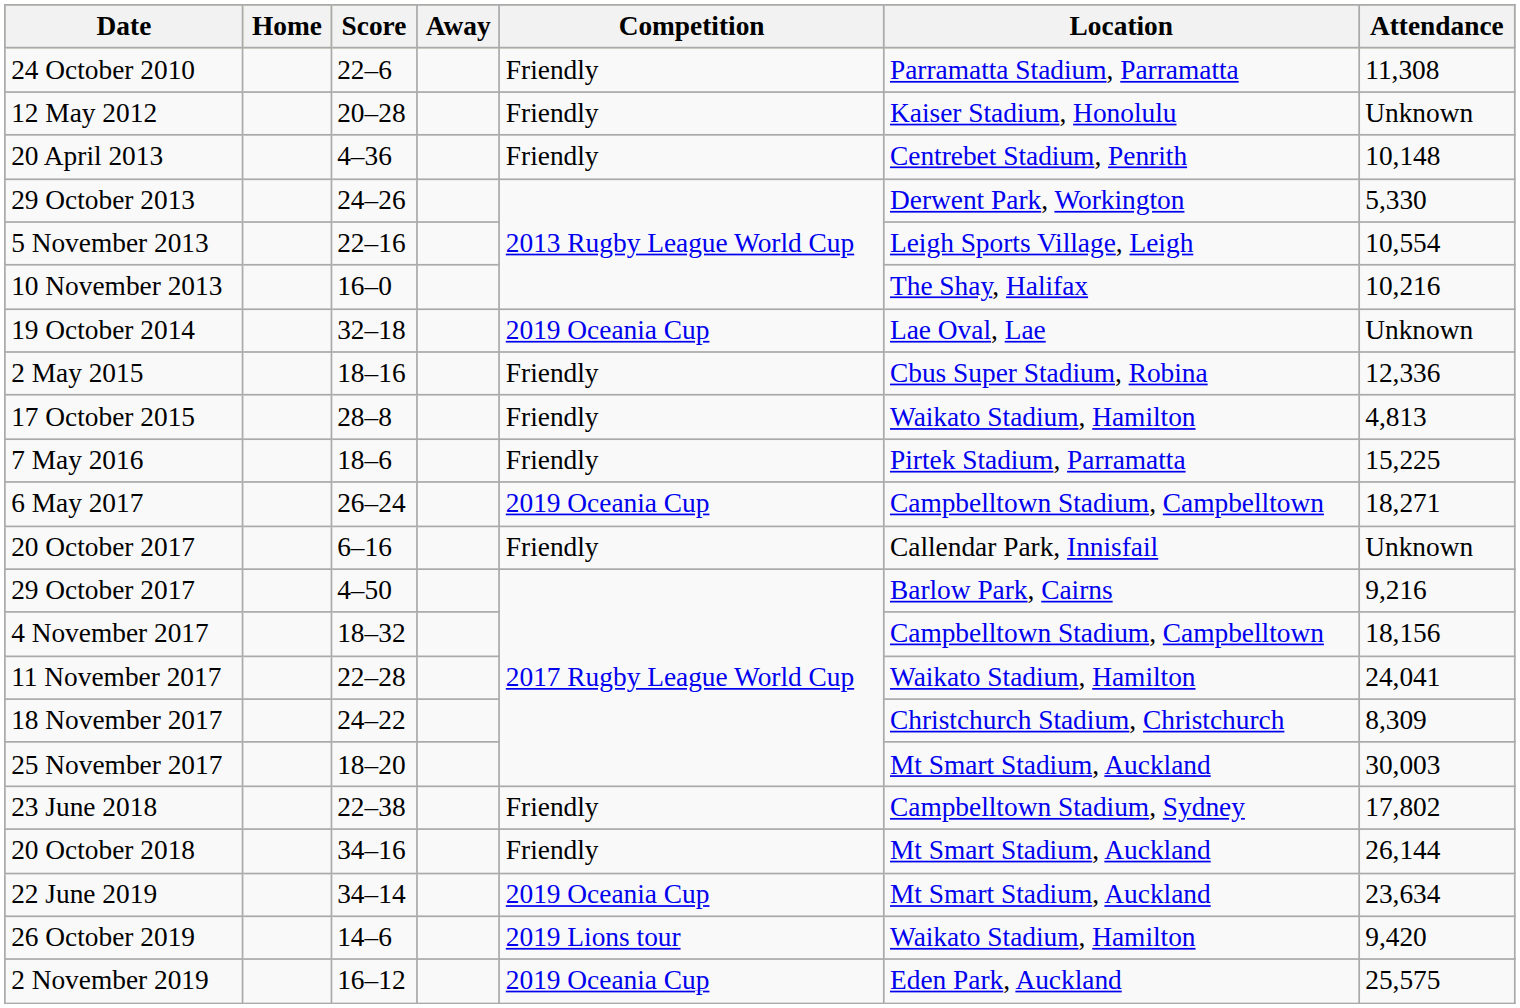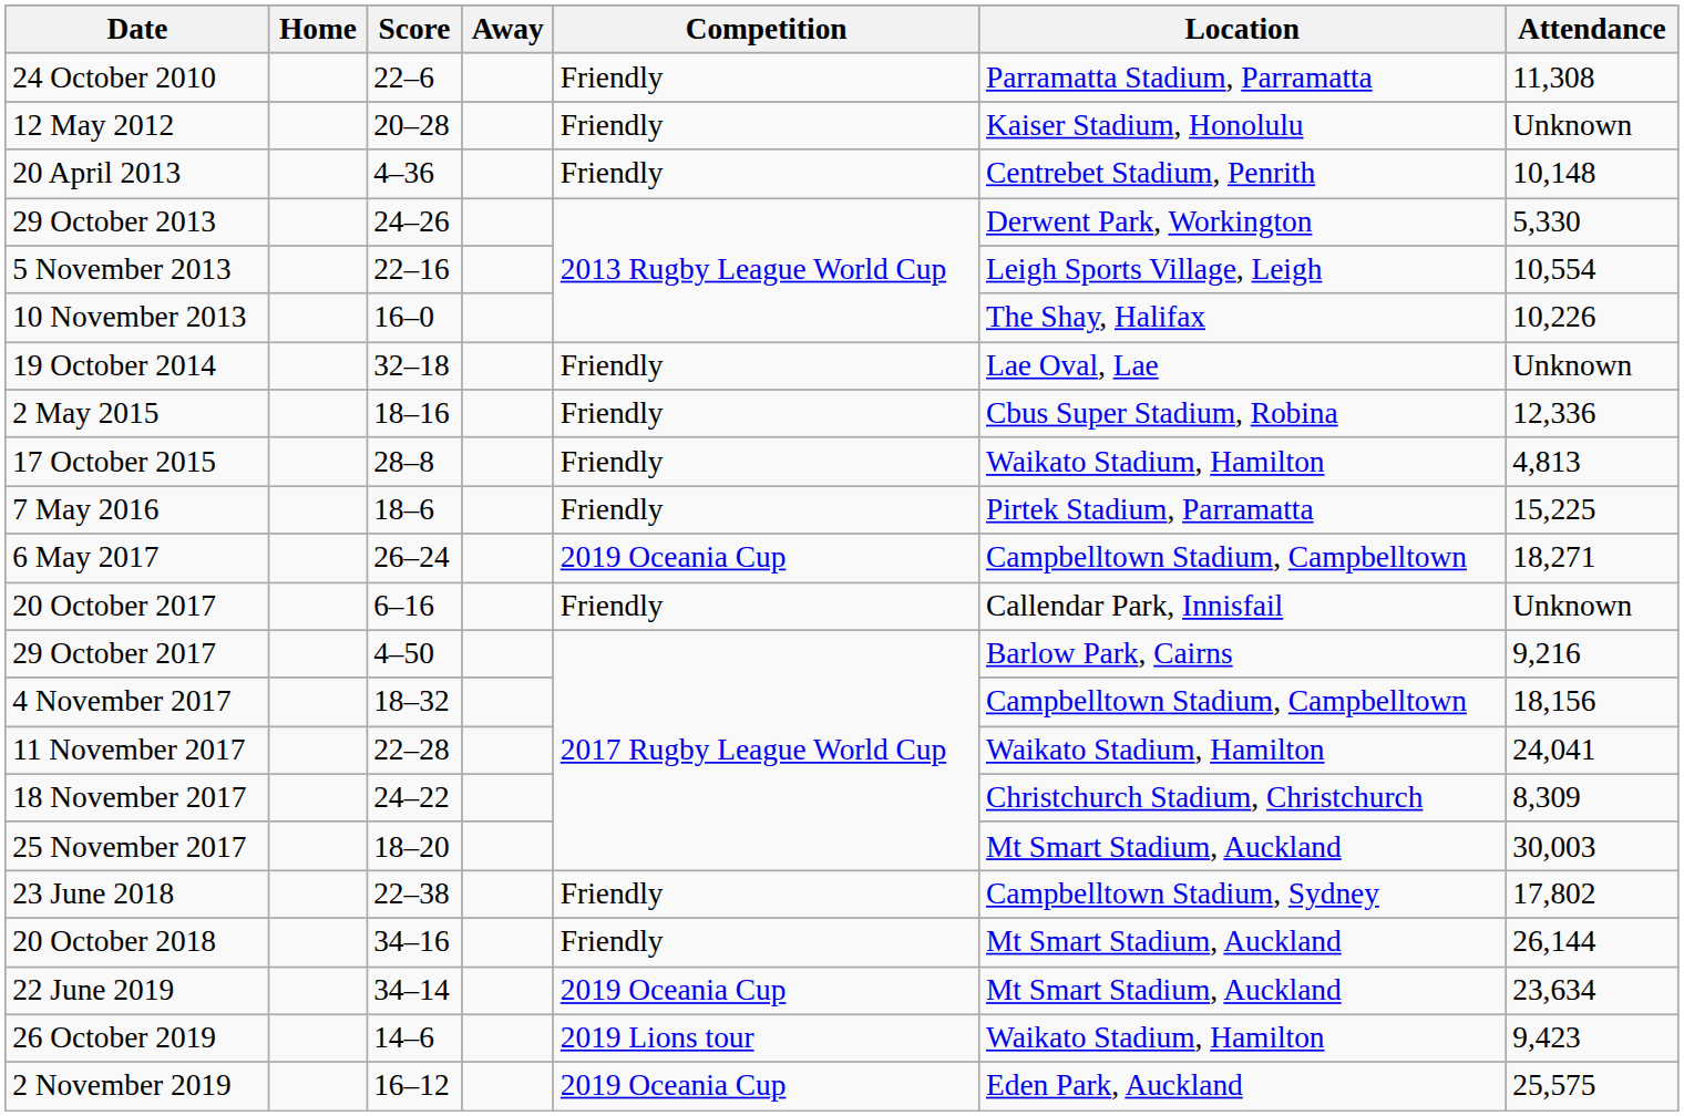10 November 2013 | Attendance: 10,216 -> 10,226
19 October 2014 | Competition: 2019 Oceania Cup -> Friendly
26 October 2019 | Attendance: 9,420 -> 9,423
